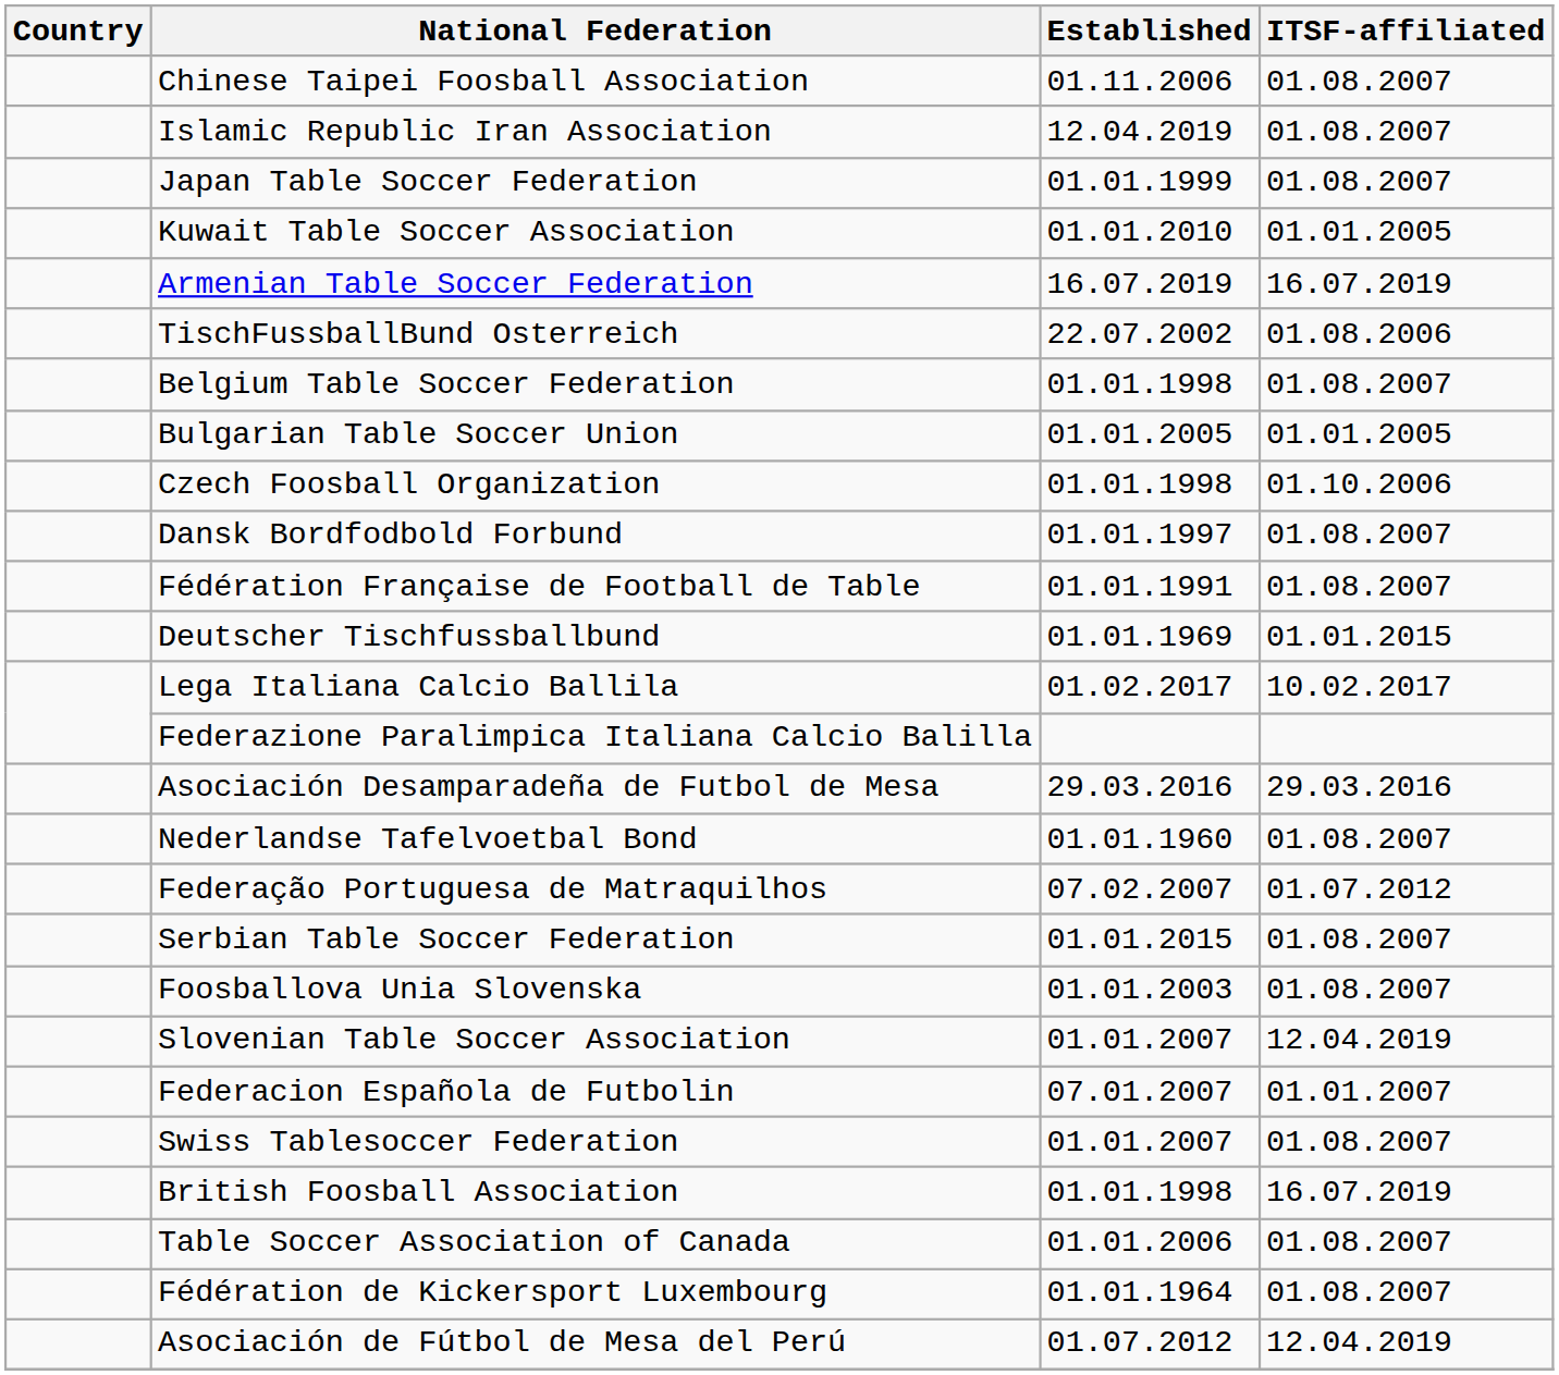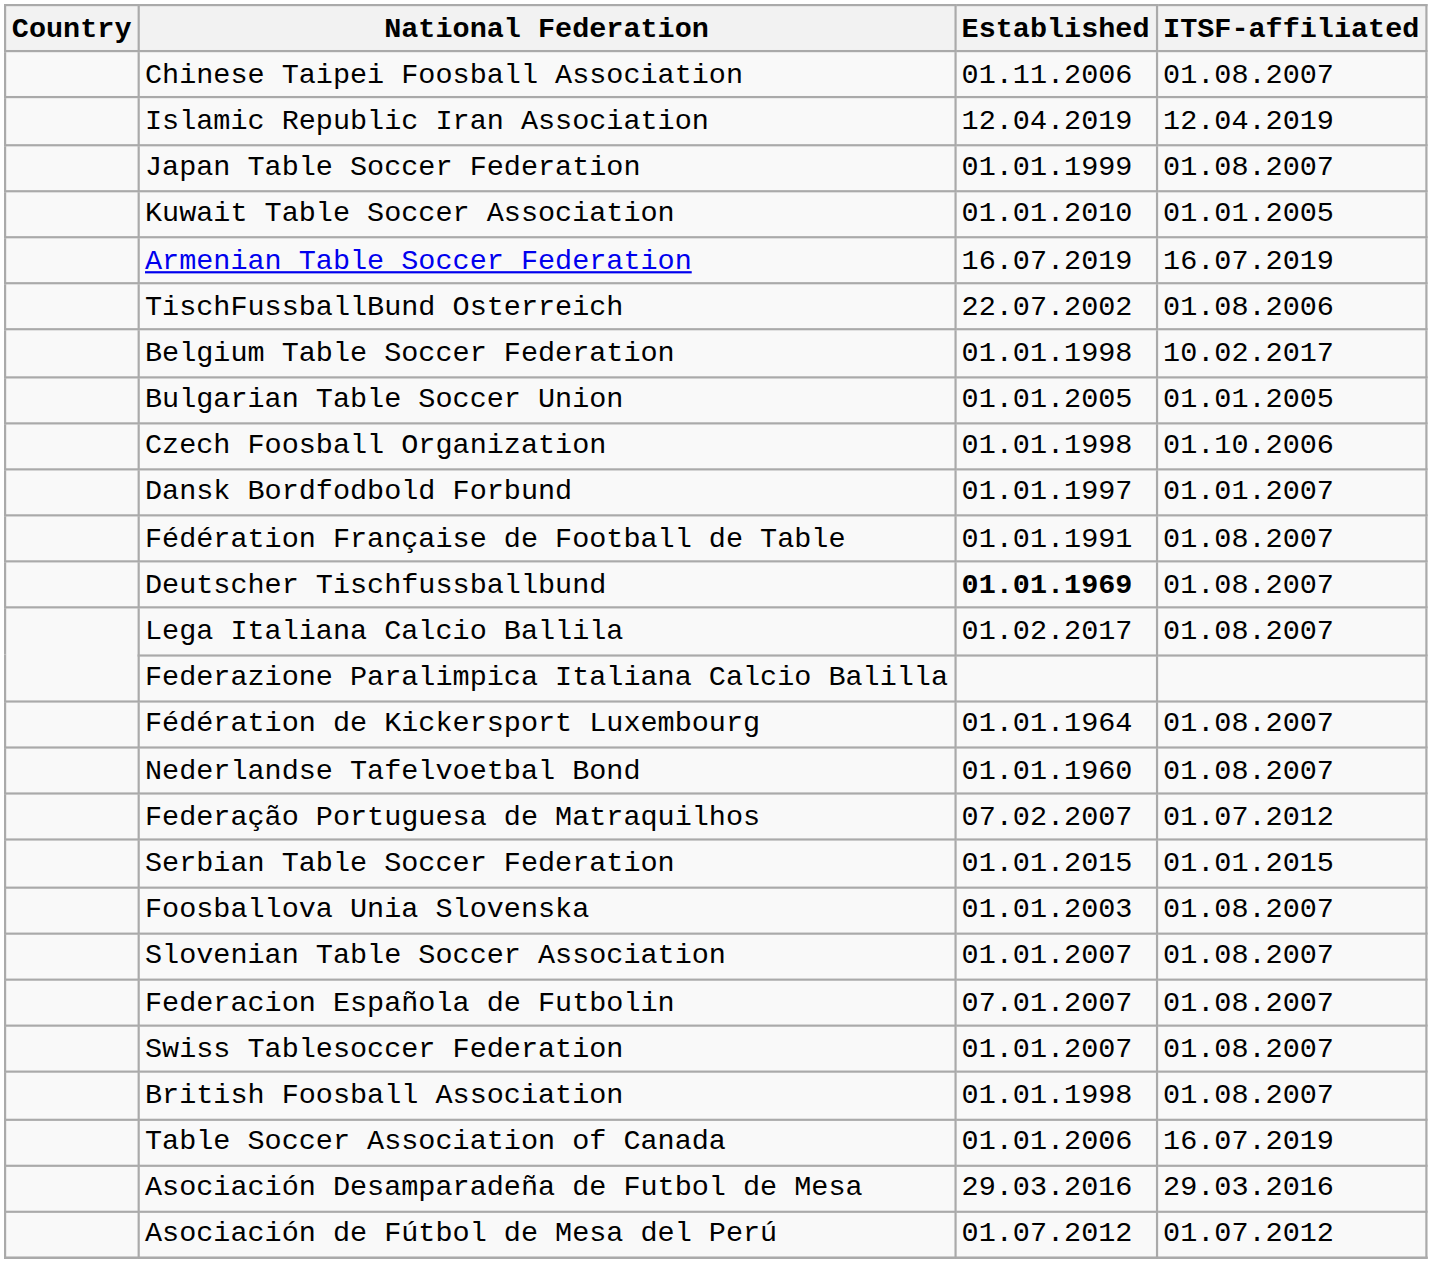Islamic Republic Iran Association | ITSF-affiliated: 01.08.2007 -> 12.04.2019
Belgium Table Soccer Federation | ITSF-affiliated: 01.08.2007 -> 10.02.2017
Dansk Bordfodbold Forbund | ITSF-affiliated: 01.08.2007 -> 01.01.2007
Deutscher Tischfussballbund | Established: normal -> bold
Deutscher Tischfussballbund | ITSF-affiliated: 01.01.2015 -> 01.08.2007
Lega Italiana Calcio Ballila | ITSF-affiliated: 10.02.2017 -> 01.08.2007
rows swapped: Fédération de Kickersport Luxembourg <-> Asociación Desamparadeña de Futbol de Mesa
Serbian Table Soccer Federation | ITSF-affiliated: 01.08.2007 -> 01.01.2015
Slovenian Table Soccer Association | ITSF-affiliated: 12.04.2019 -> 01.08.2007
Federacion Española de Futbolin | ITSF-affiliated: 01.01.2007 -> 01.08.2007
British Foosball Association | ITSF-affiliated: 16.07.2019 -> 01.08.2007
Table Soccer Association of Canada | ITSF-affiliated: 01.08.2007 -> 16.07.2019
Asociación de Fútbol de Mesa del Perú | ITSF-affiliated: 12.04.2019 -> 01.07.2012
